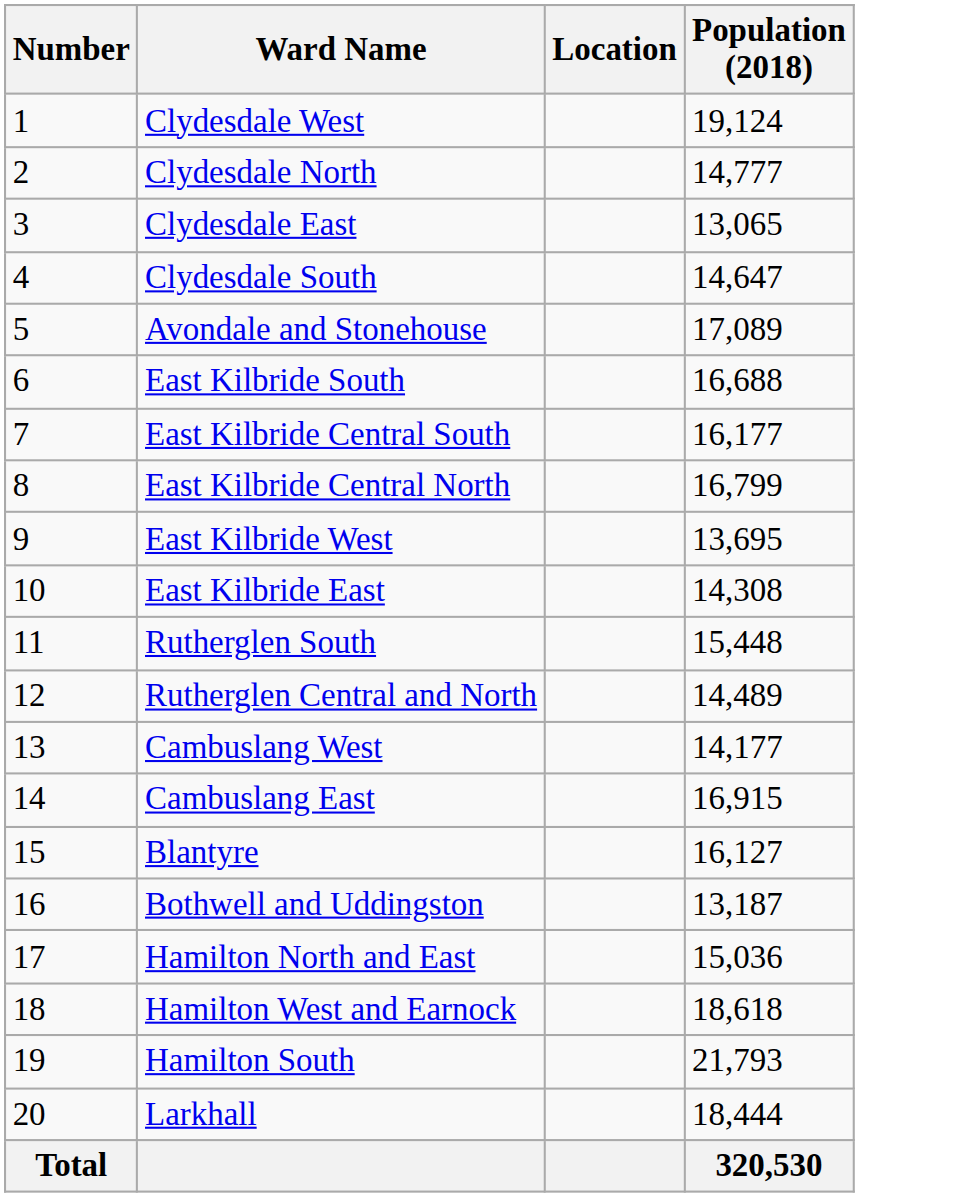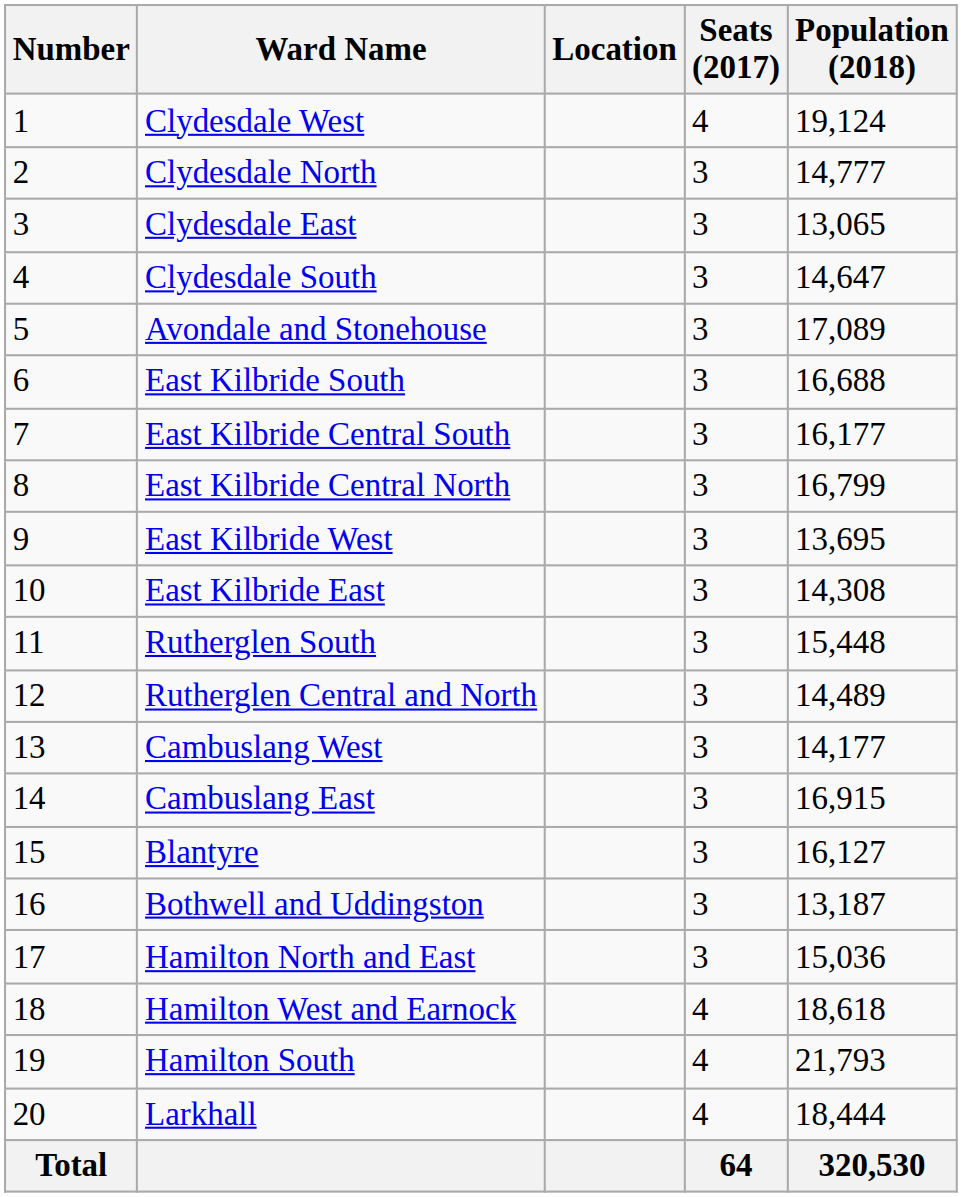+ column: Seats (2017) | 4 | 3 | 3 | 3 | 3 | 3 | 3 | 3 | 3 | 3 | 3 | 3 | 3 | 3 | 3 | 3 | 3 | 4 | 4 | 4 | 64
